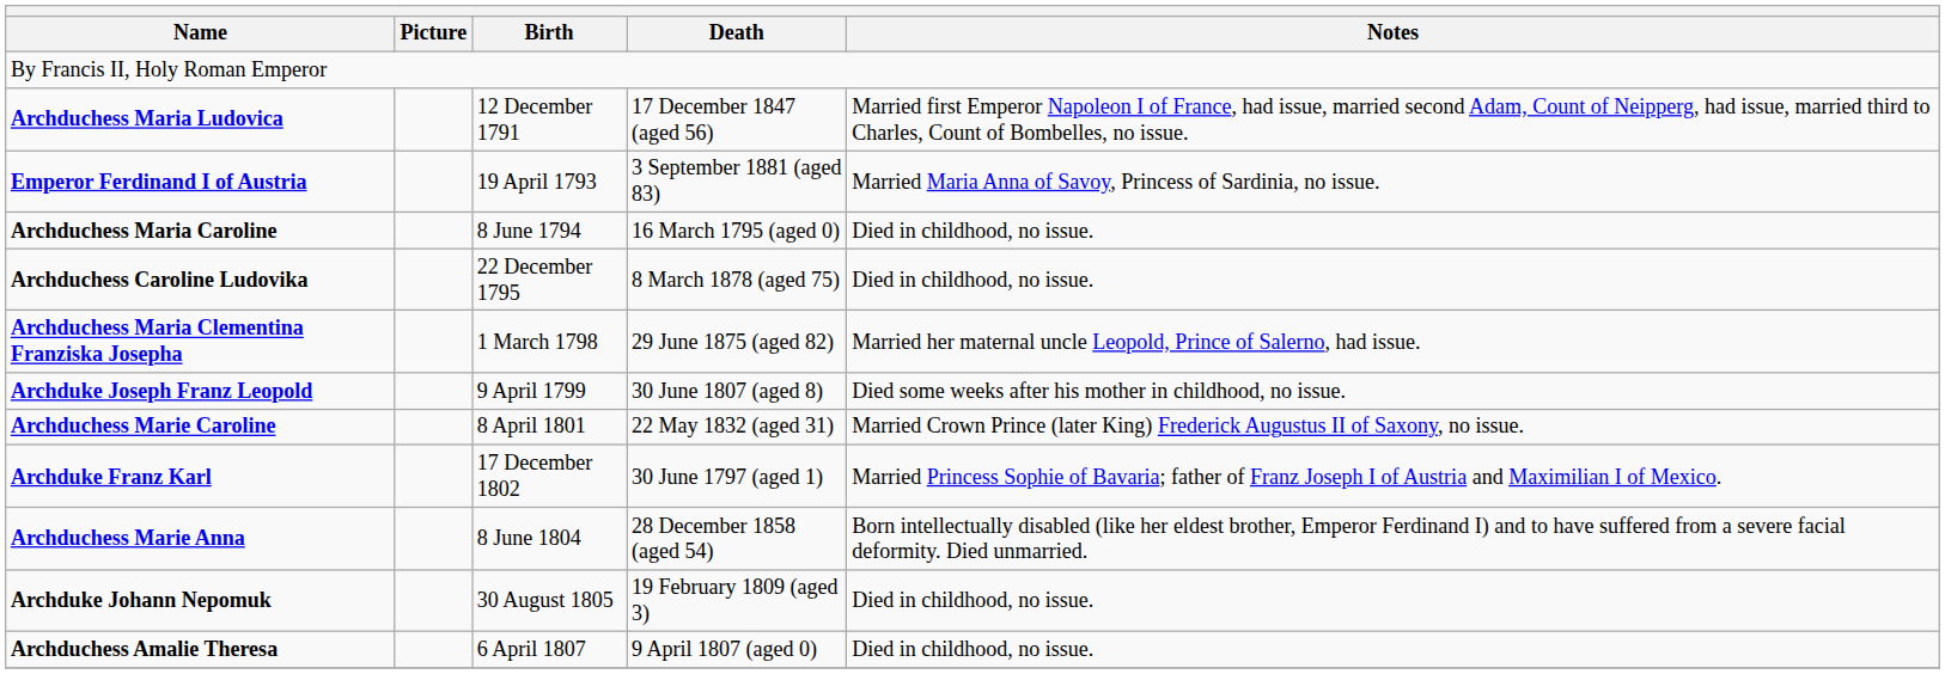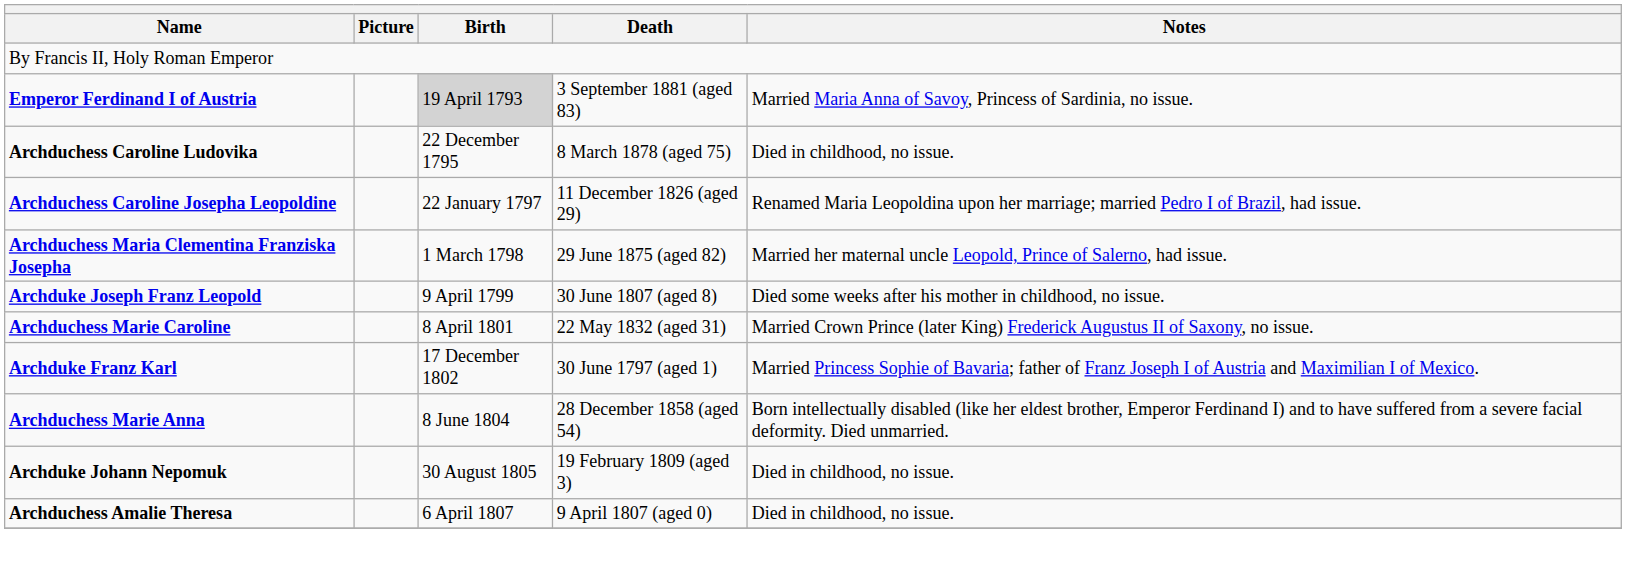- row: Archduchess Maria Ludovica | 12 December 1791 | 17 December 1847 (aged 56) | Married first Emperor Napoleon I of France, had issue, married second Adam, Count of Neipperg, had issue, married third to Charles, Count of Bombelles, no issue.
Emperor Ferdinand I of Austria | Birth: no background -> lightgrey background
- row: Archduchess Maria Caroline | 8 June 1794 | 16 March 1795 (aged 0) | Died in childhood, no issue.
+ row: Archduchess Caroline Josepha Leopoldine | 22 January 1797 | 11 December 1826 (aged 29) | Renamed Maria Leopoldina upon her marriage; married Pedro I of Brazil, had issue.
